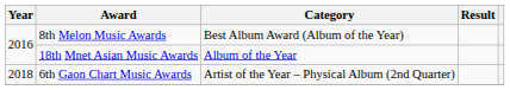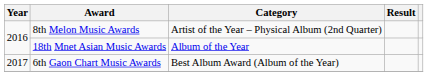8th Melon Music Awards | Category: Best Album Award (Album of the Year) -> Artist of the Year – Physical Album (2nd Quarter)
6th Gaon Chart Music Awards | Year: 2018 -> 2017
6th Gaon Chart Music Awards | Category: Artist of the Year – Physical Album (2nd Quarter) -> Best Album Award (Album of the Year)
